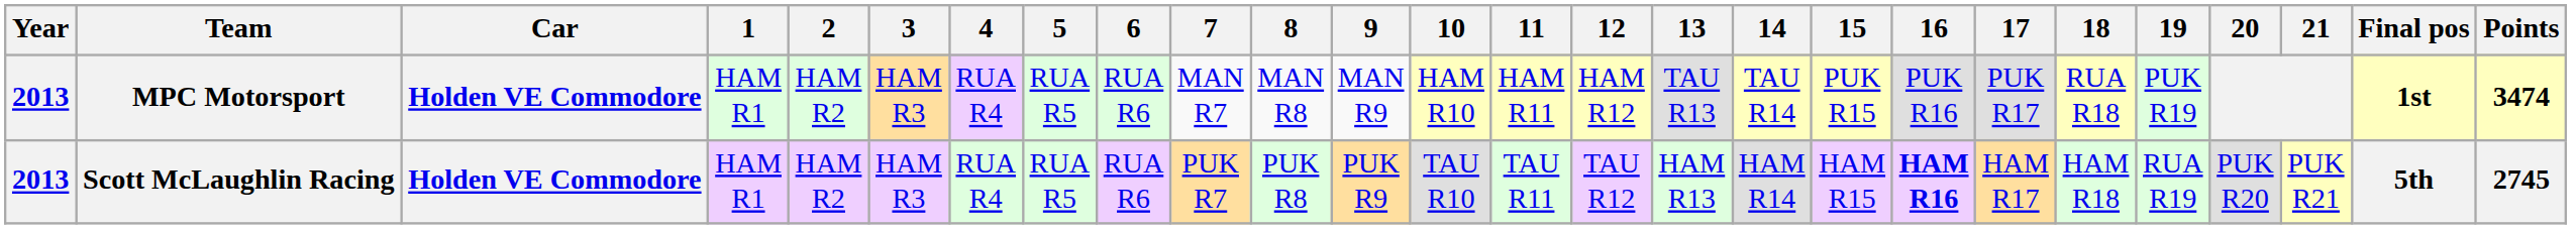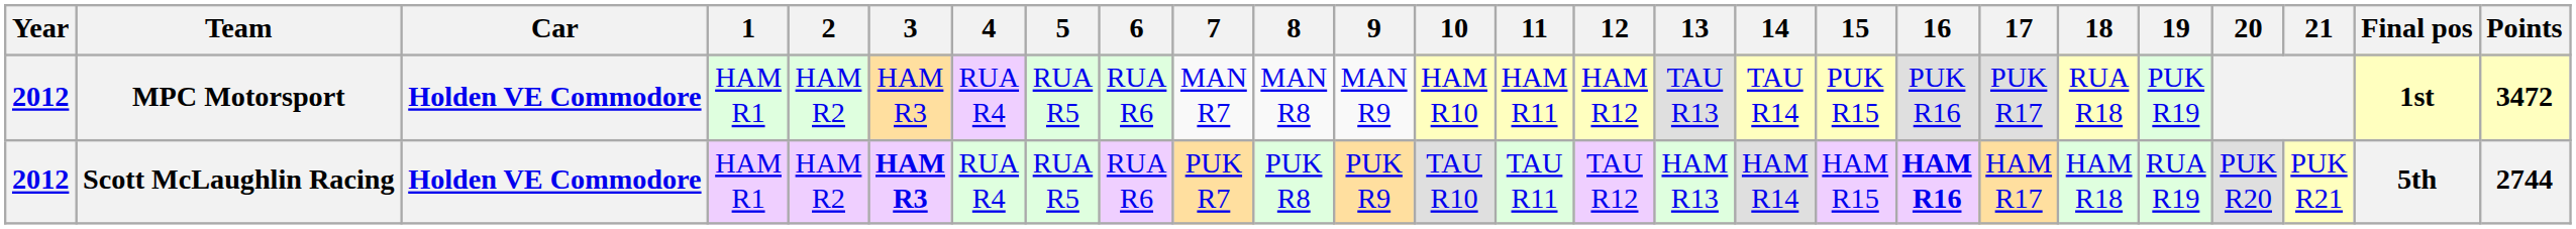MPC Motorsport | Year: 2013 -> 2012
MPC Motorsport | Points: 3474 -> 3472
Scott McLaughlin Racing | Year: 2013 -> 2012
Scott McLaughlin Racing | 3: normal -> bold
Scott McLaughlin Racing | Points: 2745 -> 2744
